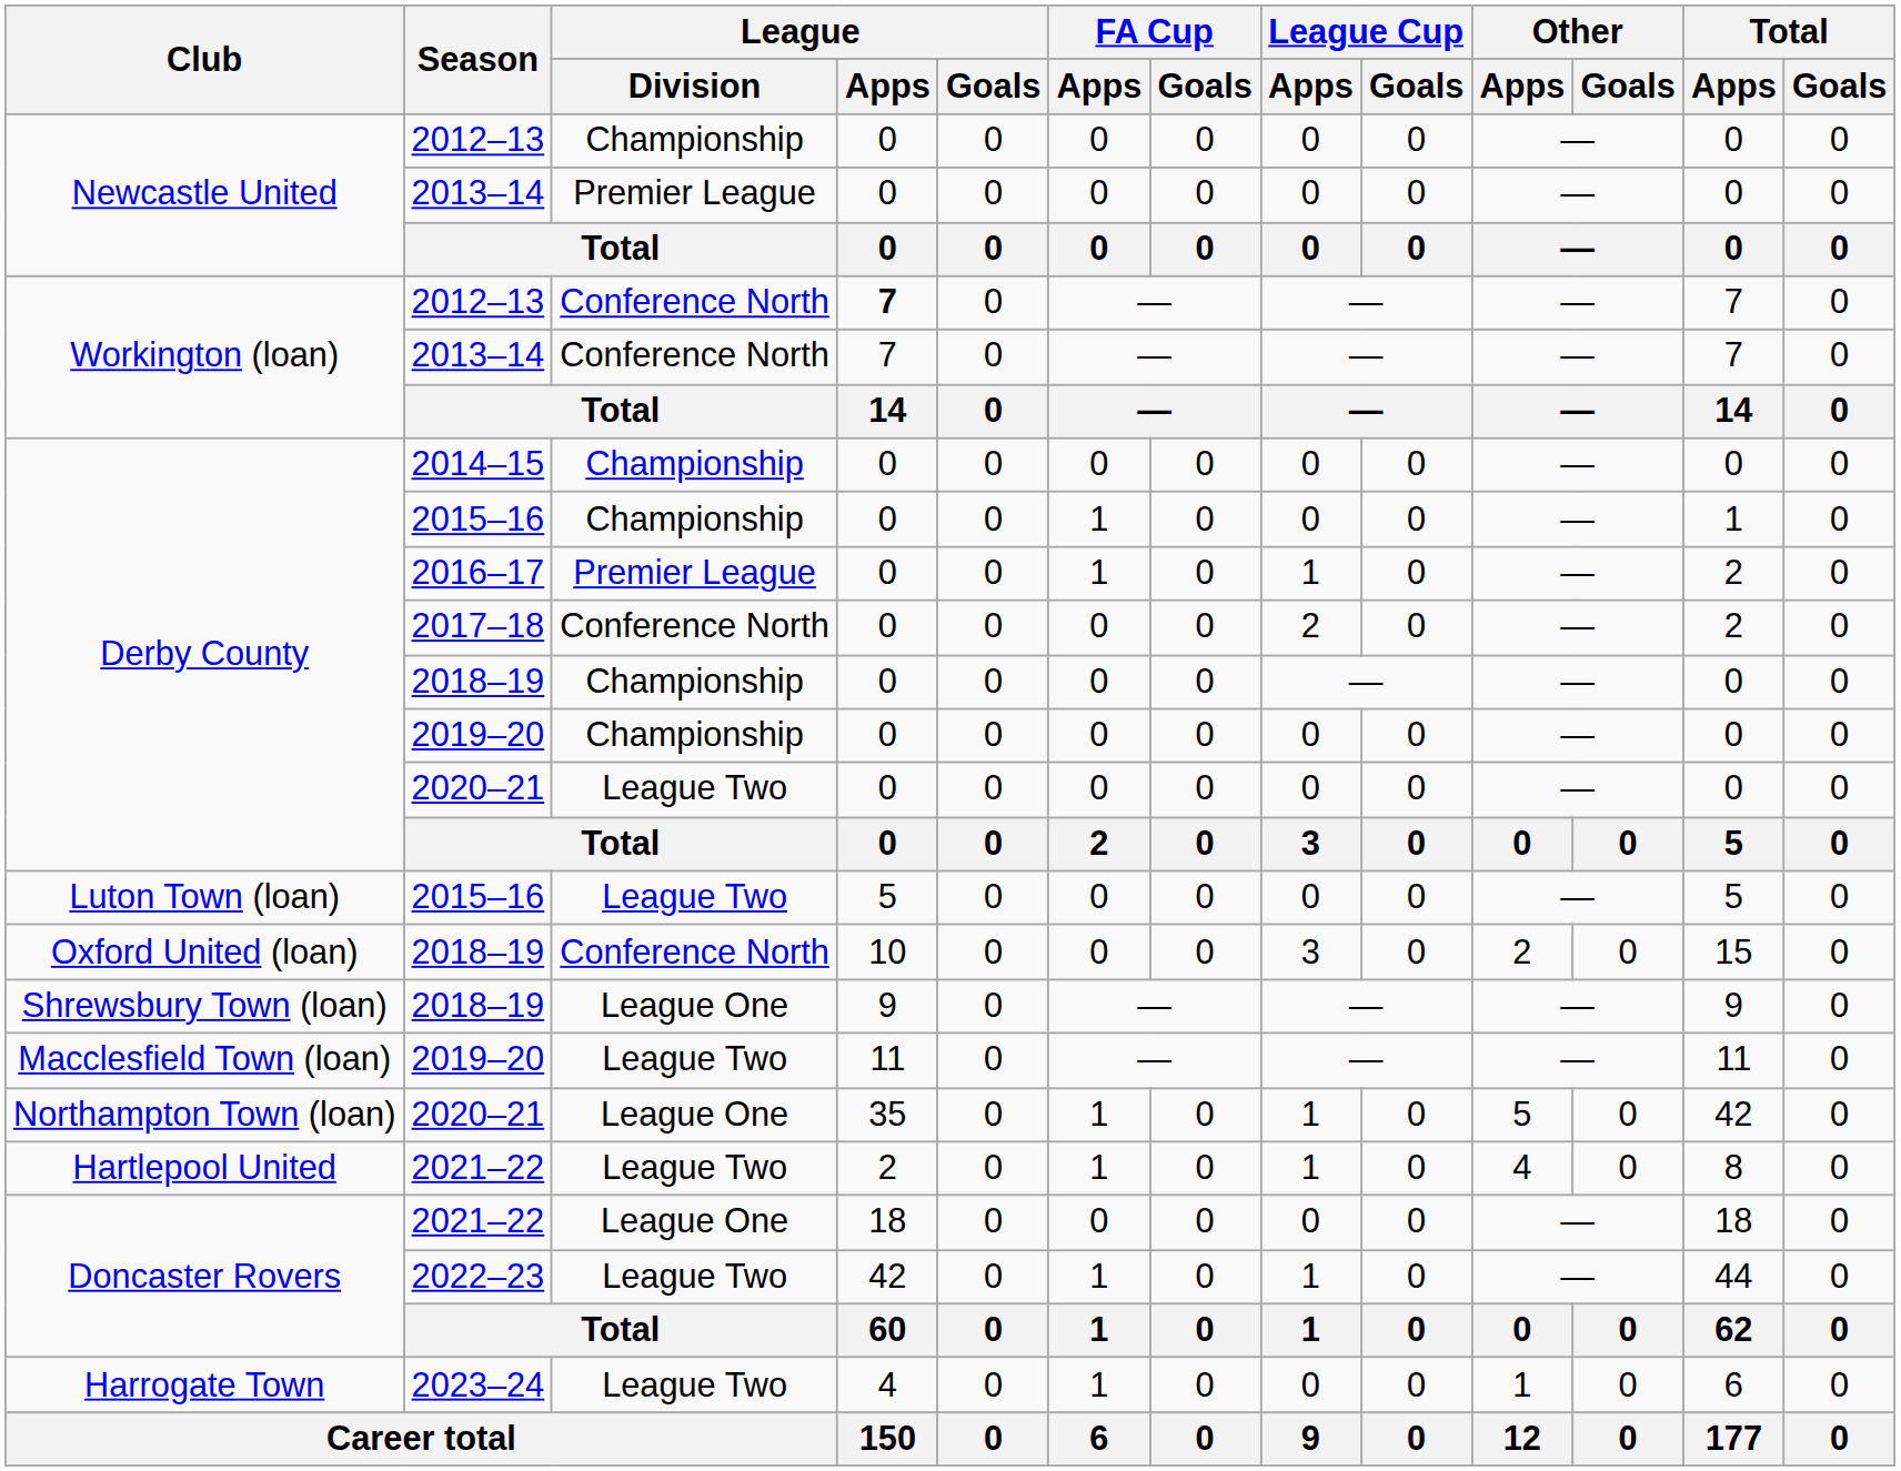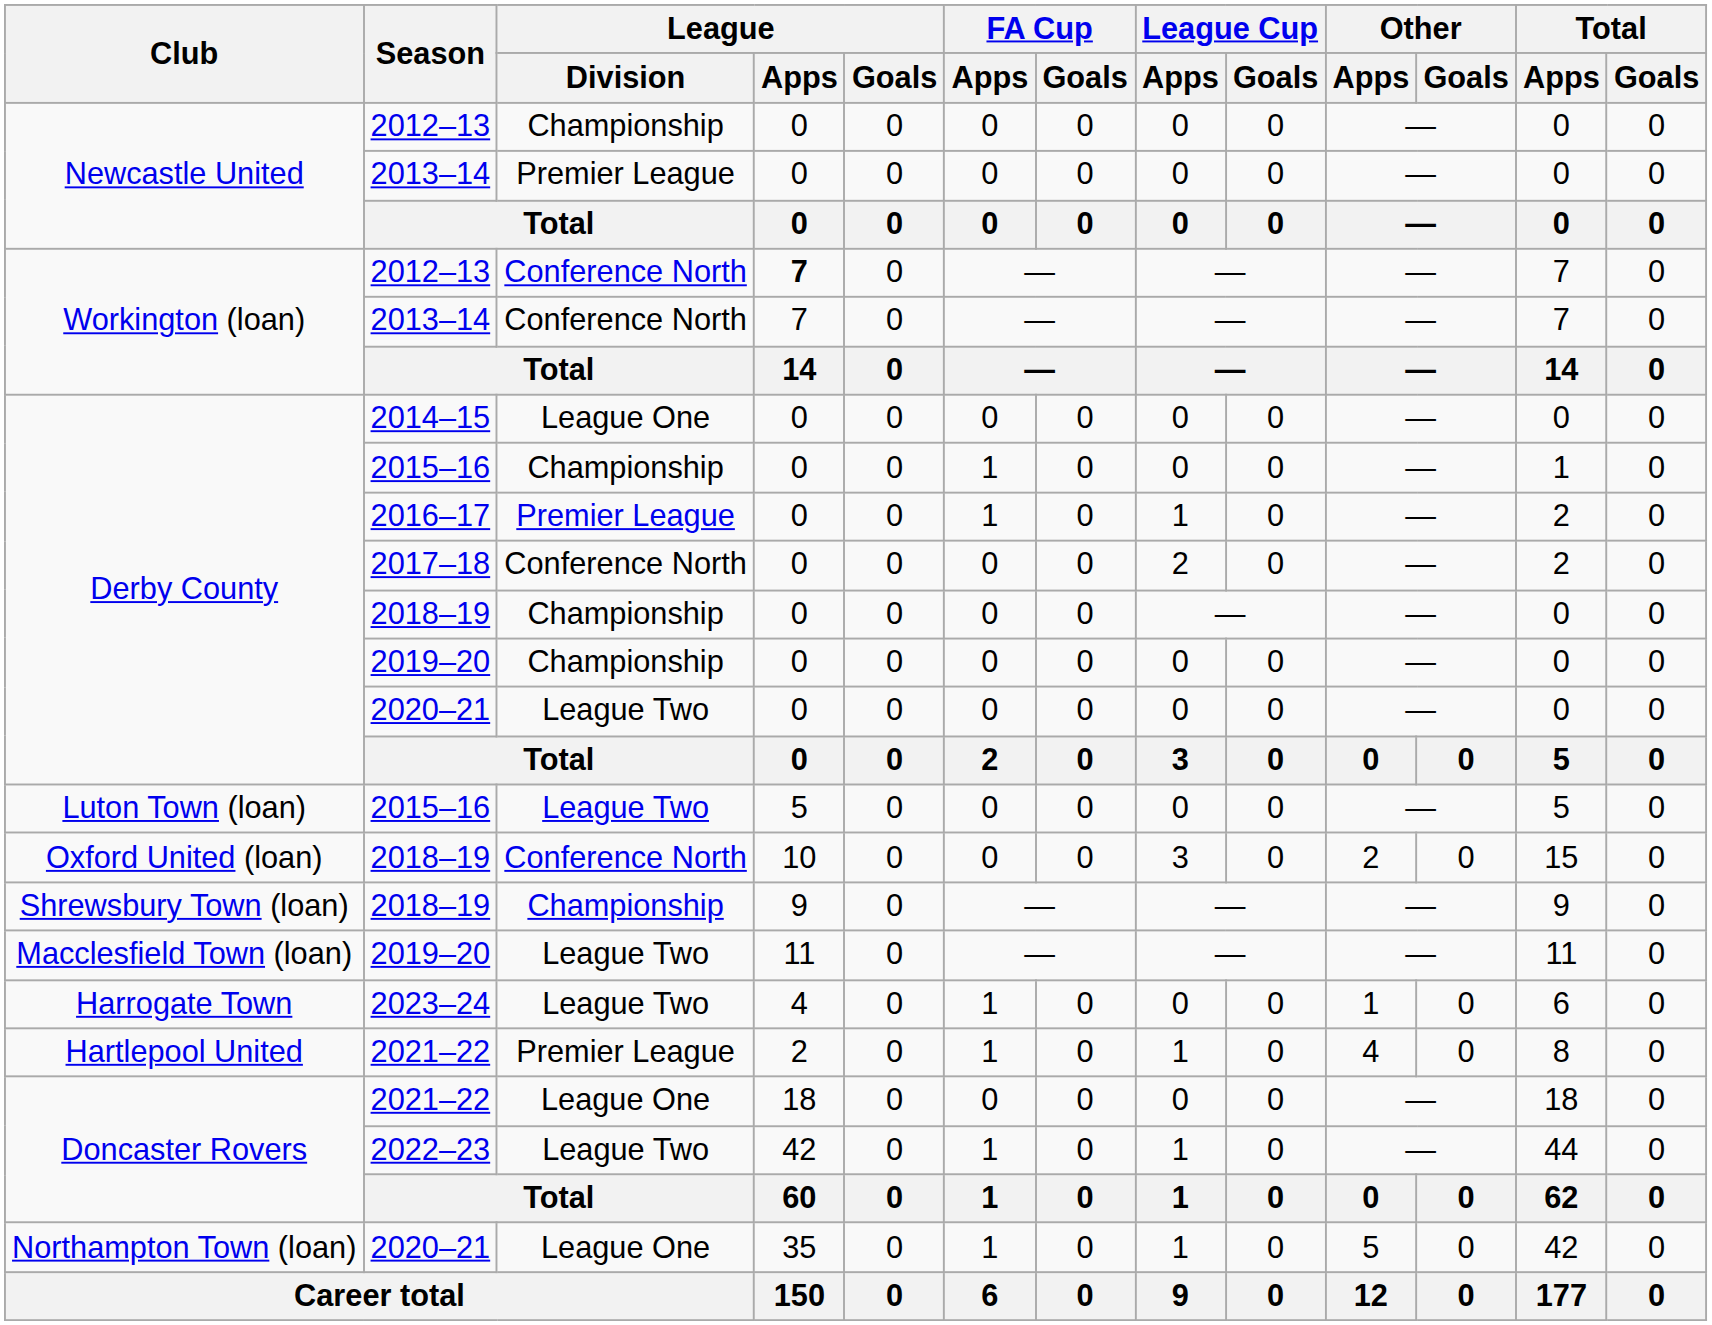2014–15 | League / Division: Championship -> League One
Shrewsbury Town (loan) / 2018–19 | League / Division: League One -> Championship
rows swapped: Northampton Town (loan) / 2020–21 <-> 2023–24
Hartlepool United / 2021–22 | League / Division: League Two -> Premier League
